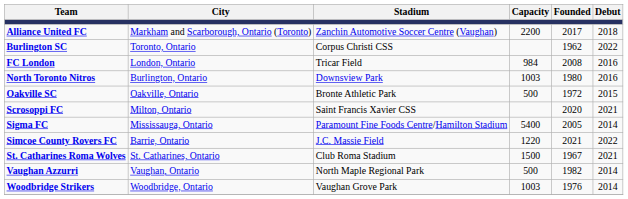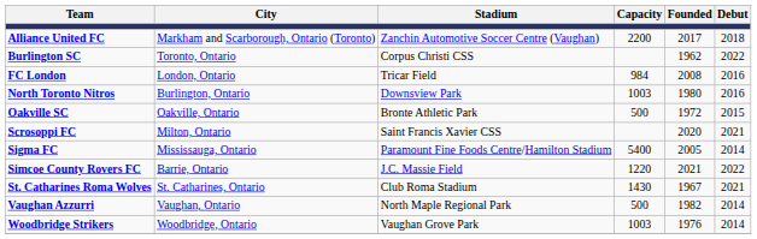St. Catharines Roma Wolves | Capacity: 1500 -> 1430
